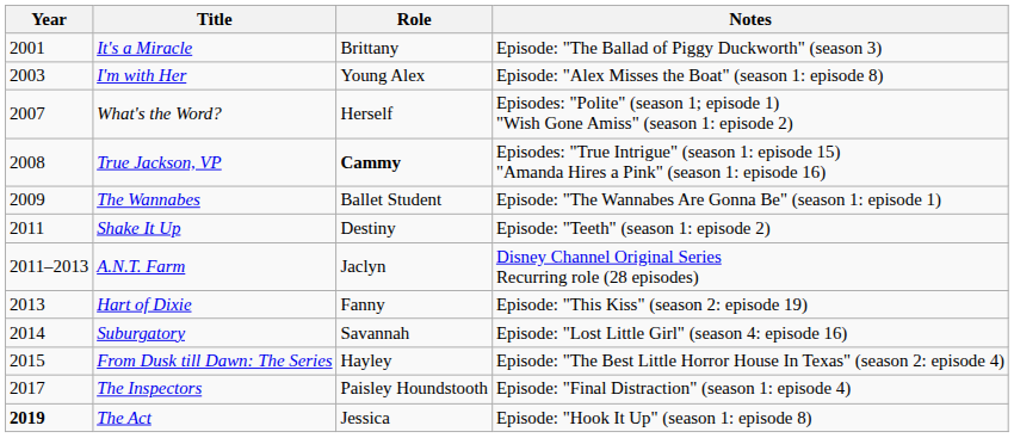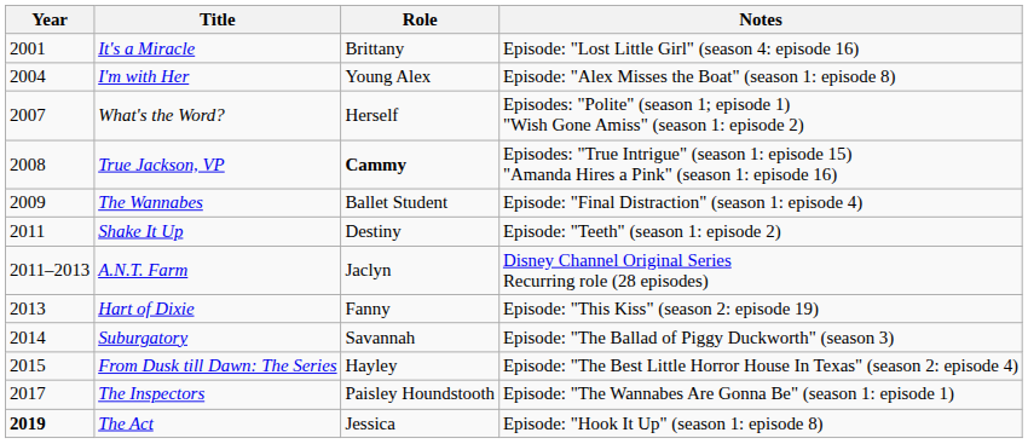It's a Miracle | Notes: Episode: "The Ballad of Piggy Duckworth" (season 3) -> Episode: "Lost Little Girl" (season 4: episode 16)
I'm with Her | Year: 2003 -> 2004
The Wannabes | Notes: Episode: "The Wannabes Are Gonna Be" (season 1: episode 1) -> Episode: "Final Distraction" (season 1: episode 4)
Suburgatory | Notes: Episode: "Lost Little Girl" (season 4: episode 16) -> Episode: "The Ballad of Piggy Duckworth" (season 3)
The Inspectors | Notes: Episode: "Final Distraction" (season 1: episode 4) -> Episode: "The Wannabes Are Gonna Be" (season 1: episode 1)
